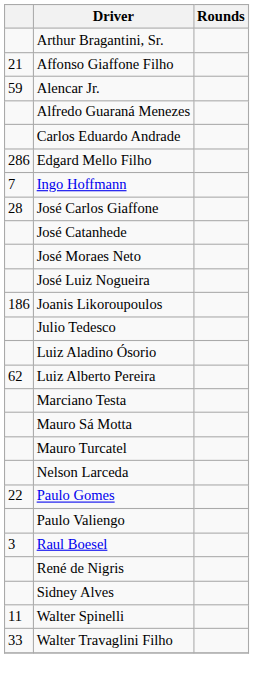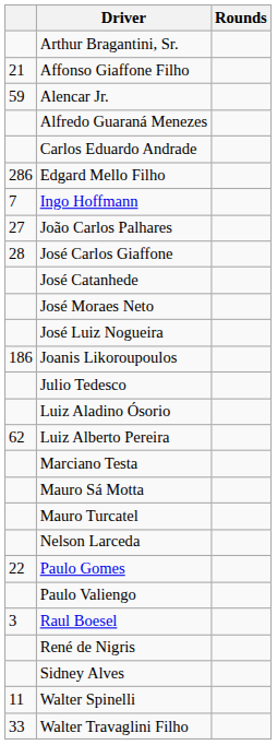+ row: 27 | João Carlos Palhares
